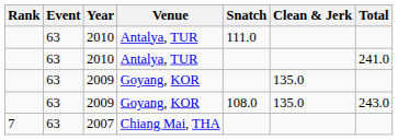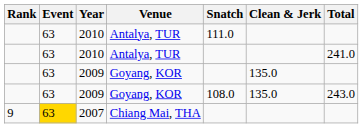2007 | Rank: 7 -> 9
2007 | Event: no background -> gold background
